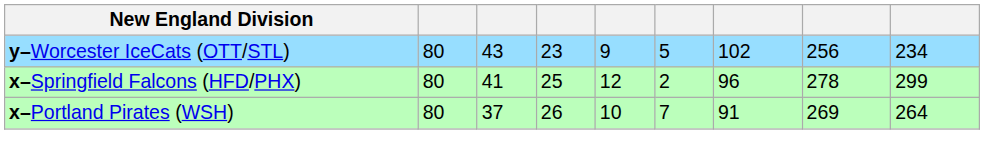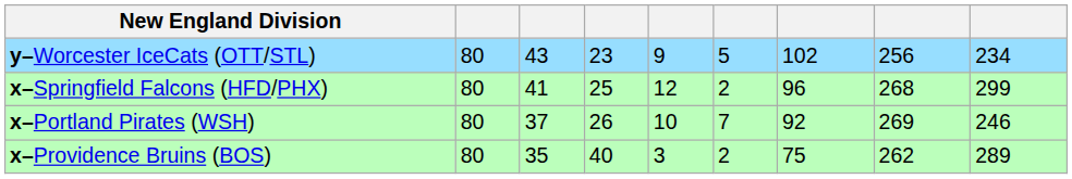x–Springfield Falcons (HFD/PHX) | column 8: 278 -> 268
x–Portland Pirates (WSH) | column 7: 91 -> 92
x–Portland Pirates (WSH) | column 9: 264 -> 246
+ row: x–Providence Bruins (BOS) | 80 | 35 | 40 | 3 | 2 | 75 | 262 | 289
